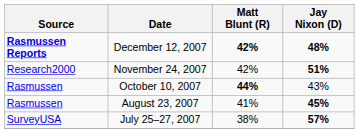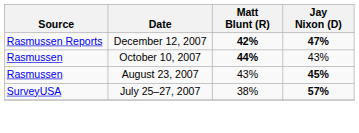December 12, 2007 | Source: bold -> normal
December 12, 2007 | Jay Nixon (D): 48% -> 47%
- row: Research2000 | November 24, 2007 | 42% | 51%
August 23, 2007 | Matt Blunt (R): 41% -> 43%
